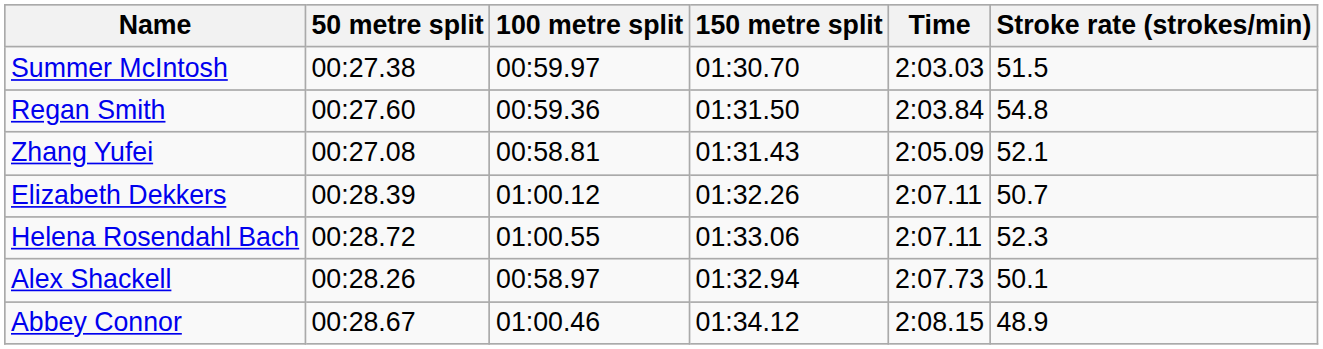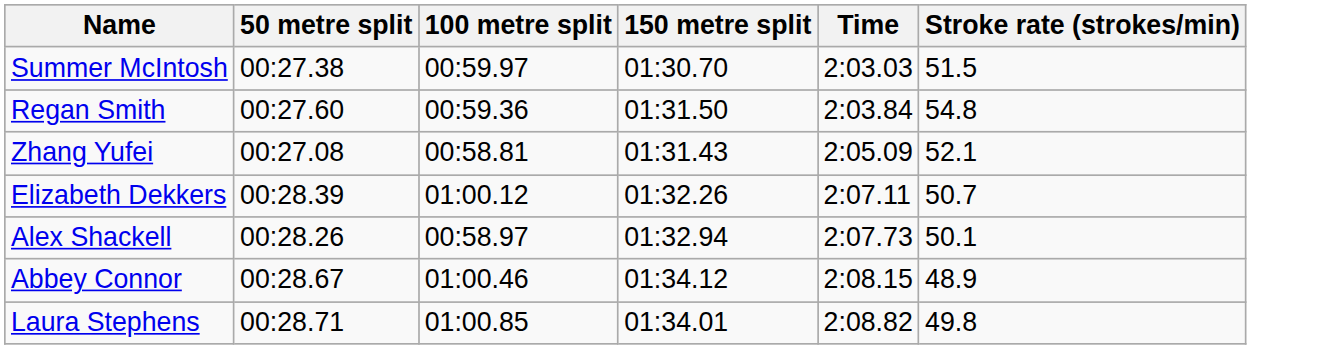- row: Helena Rosendahl Bach | 00:28.72 | 01:00.55 | 01:33.06 | 2:07.11 | 52.3
+ row: Laura Stephens | 00:28.71 | 01:00.85 | 01:34.01 | 2:08.82 | 49.8
